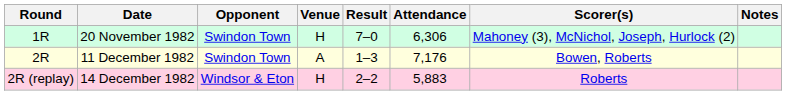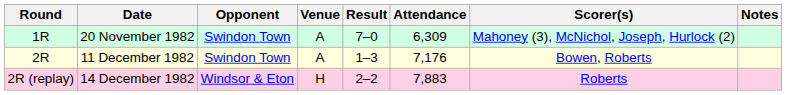20 November 1982 | Venue: H -> A
20 November 1982 | Attendance: 6,306 -> 6,309
14 December 1982 | Attendance: 5,883 -> 7,883
